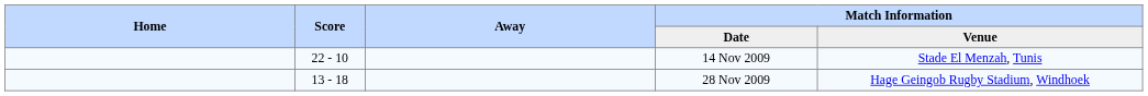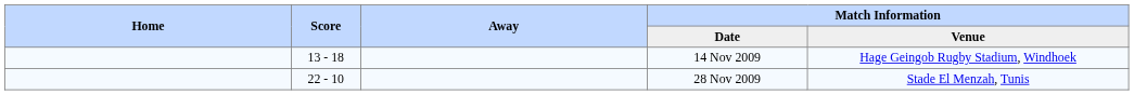14 Nov 2009 | Score: 22 - 10 -> 13 - 18
14 Nov 2009 | Match Information / Venue: Stade El Menzah, Tunis -> Hage Geingob Rugby Stadium, Windhoek
28 Nov 2009 | Score: 13 - 18 -> 22 - 10
28 Nov 2009 | Match Information / Venue: Hage Geingob Rugby Stadium, Windhoek -> Stade El Menzah, Tunis
